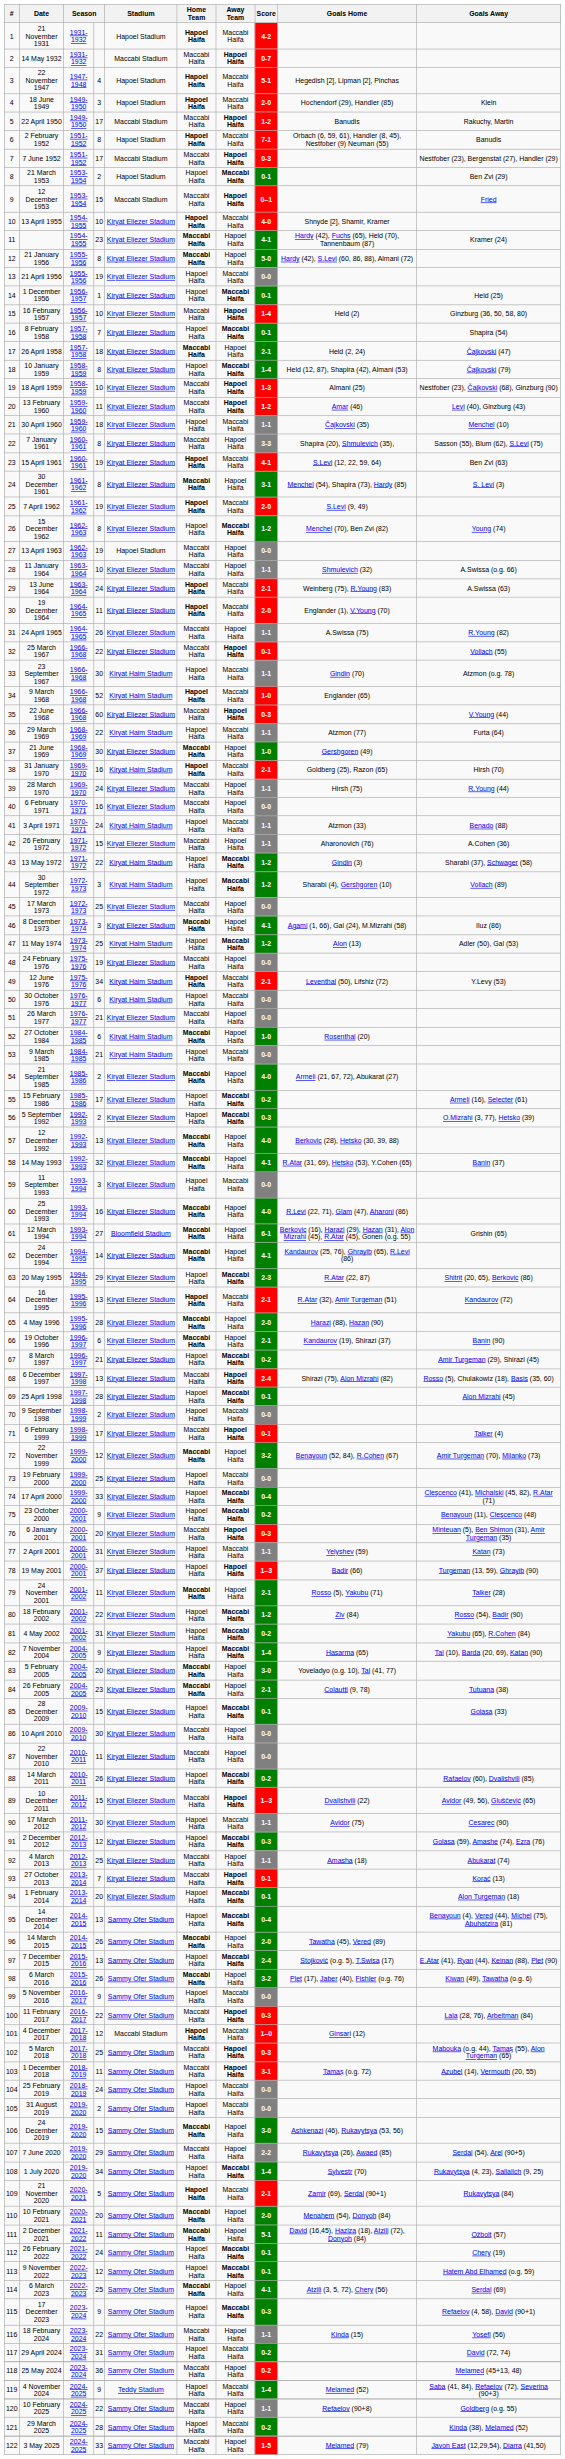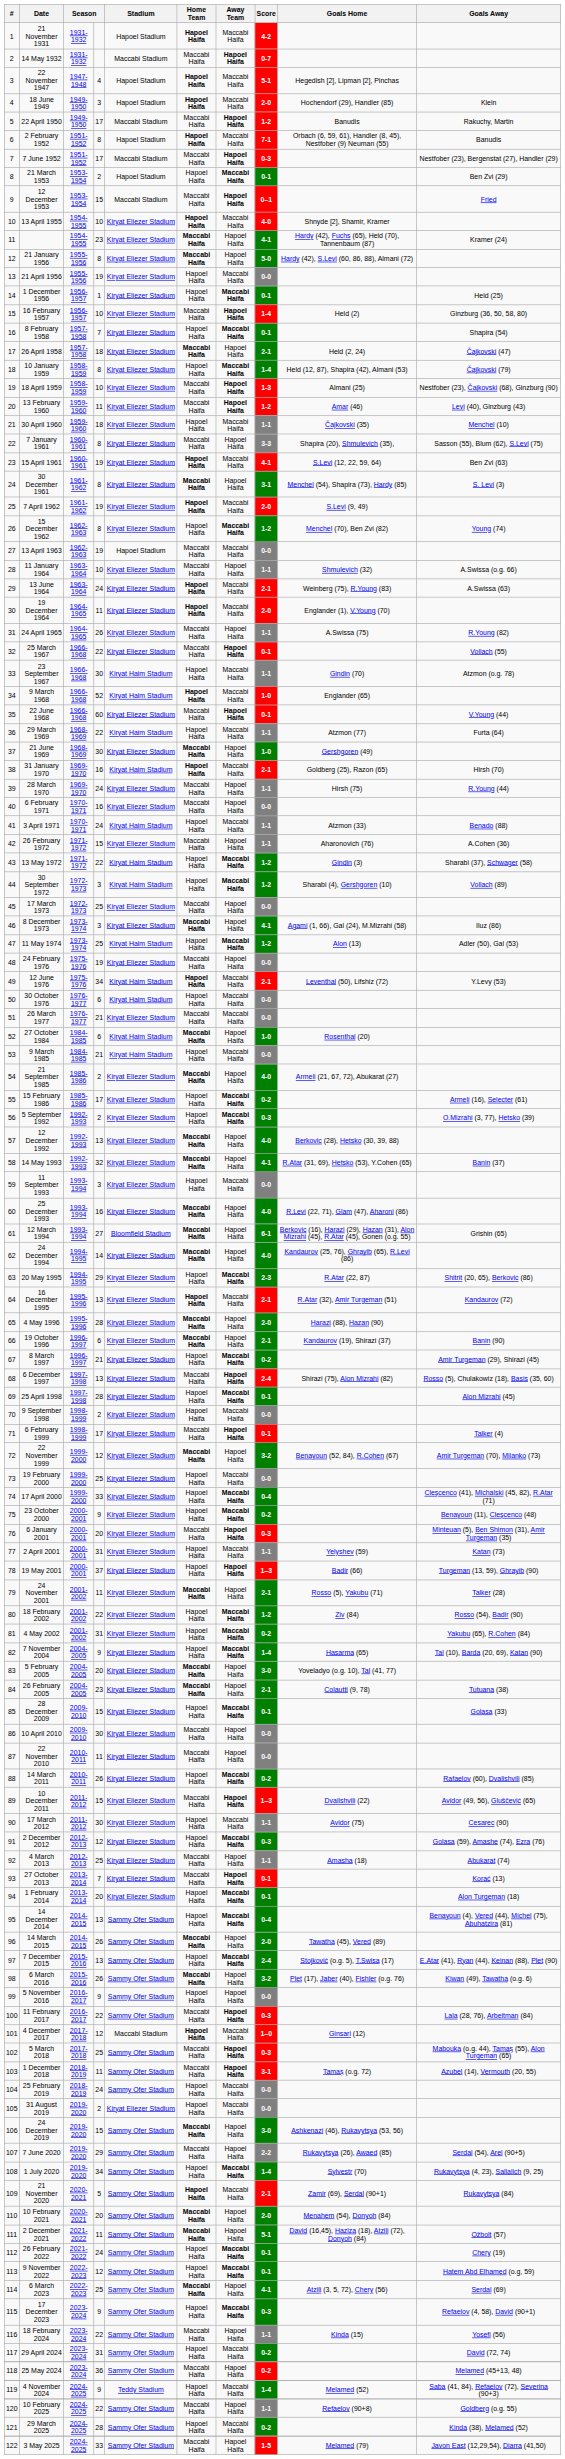13 April 1963 | Away Team: Hapoel Haifa -> Maccabi Haifa
22 June 1968 | Score: 0-3 -> 0-1
26 March 1977 | Away Team: Hapoel Haifa -> Maccabi Haifa
24 December 1994 | Score: 4-1 -> 4-0
5 November 2016 | Away Team: Maccabi Haifa -> Hapoel Haifa
31 August 2019 | Stadium: Sammy Ofer Stadium -> Kiryat Eliezer Stadium
